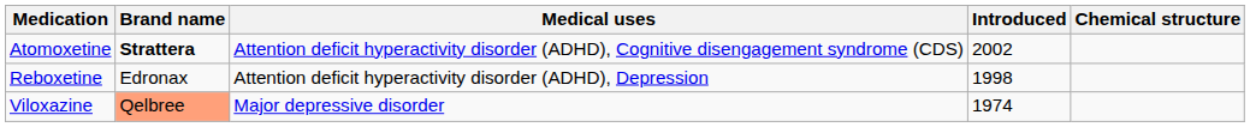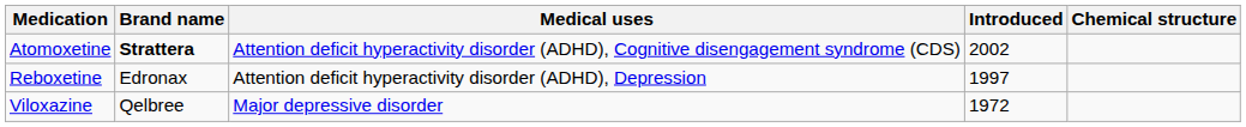Reboxetine | Introduced: 1998 -> 1997
Viloxazine | Brand name: lightsalmon background -> no background
Viloxazine | Introduced: 1974 -> 1972
